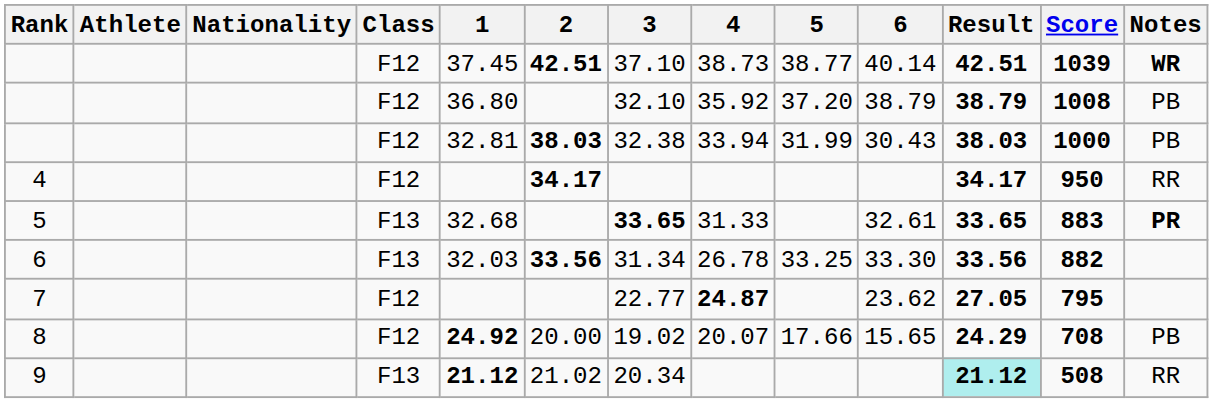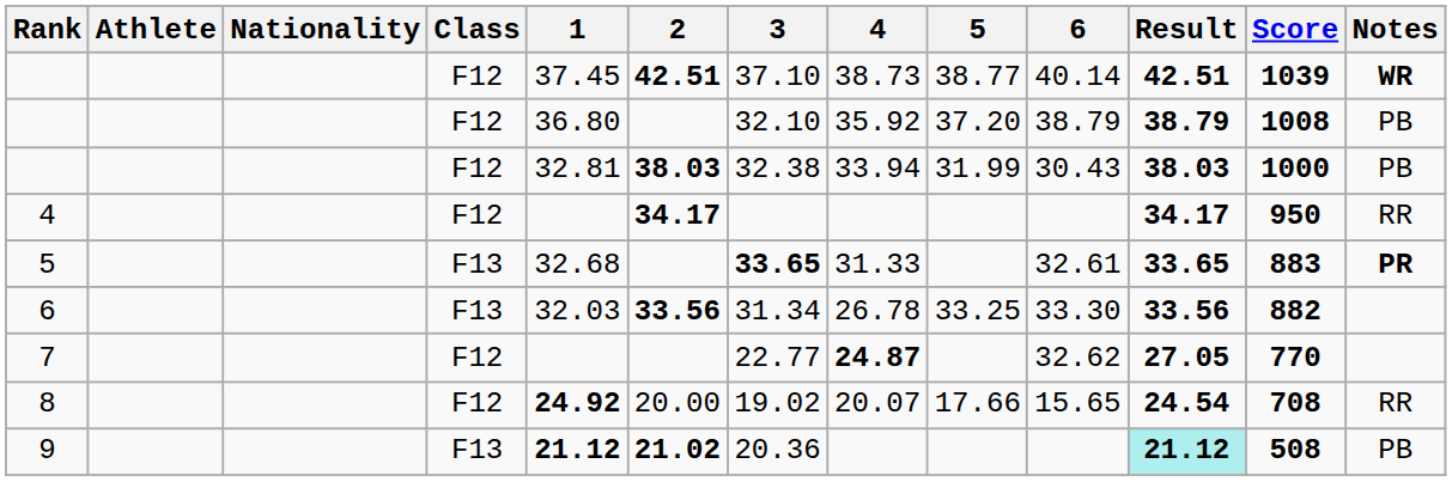7 | 6: 23.62 -> 32.62
7 | Score: 795 -> 770
8 | Result: 24.29 -> 24.54
8 | Notes: PB -> RR
9 | 2: normal -> bold
9 | 3: 20.34 -> 20.36
9 | Notes: RR -> PB
